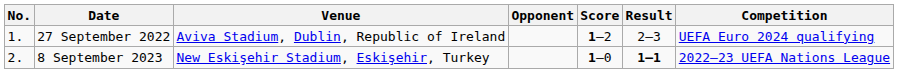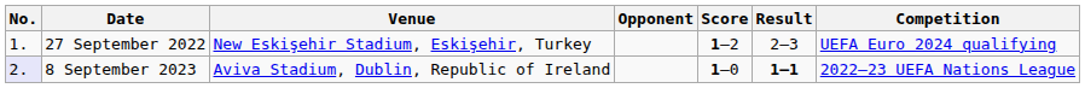27 September 2022 | Venue: Aviva Stadium, Dublin, Republic of Ireland -> New Eskişehir Stadium, Eskişehir, Turkey
8 September 2023 | No.: no background -> lavender background
8 September 2023 | Venue: New Eskişehir Stadium, Eskişehir, Turkey -> Aviva Stadium, Dublin, Republic of Ireland
